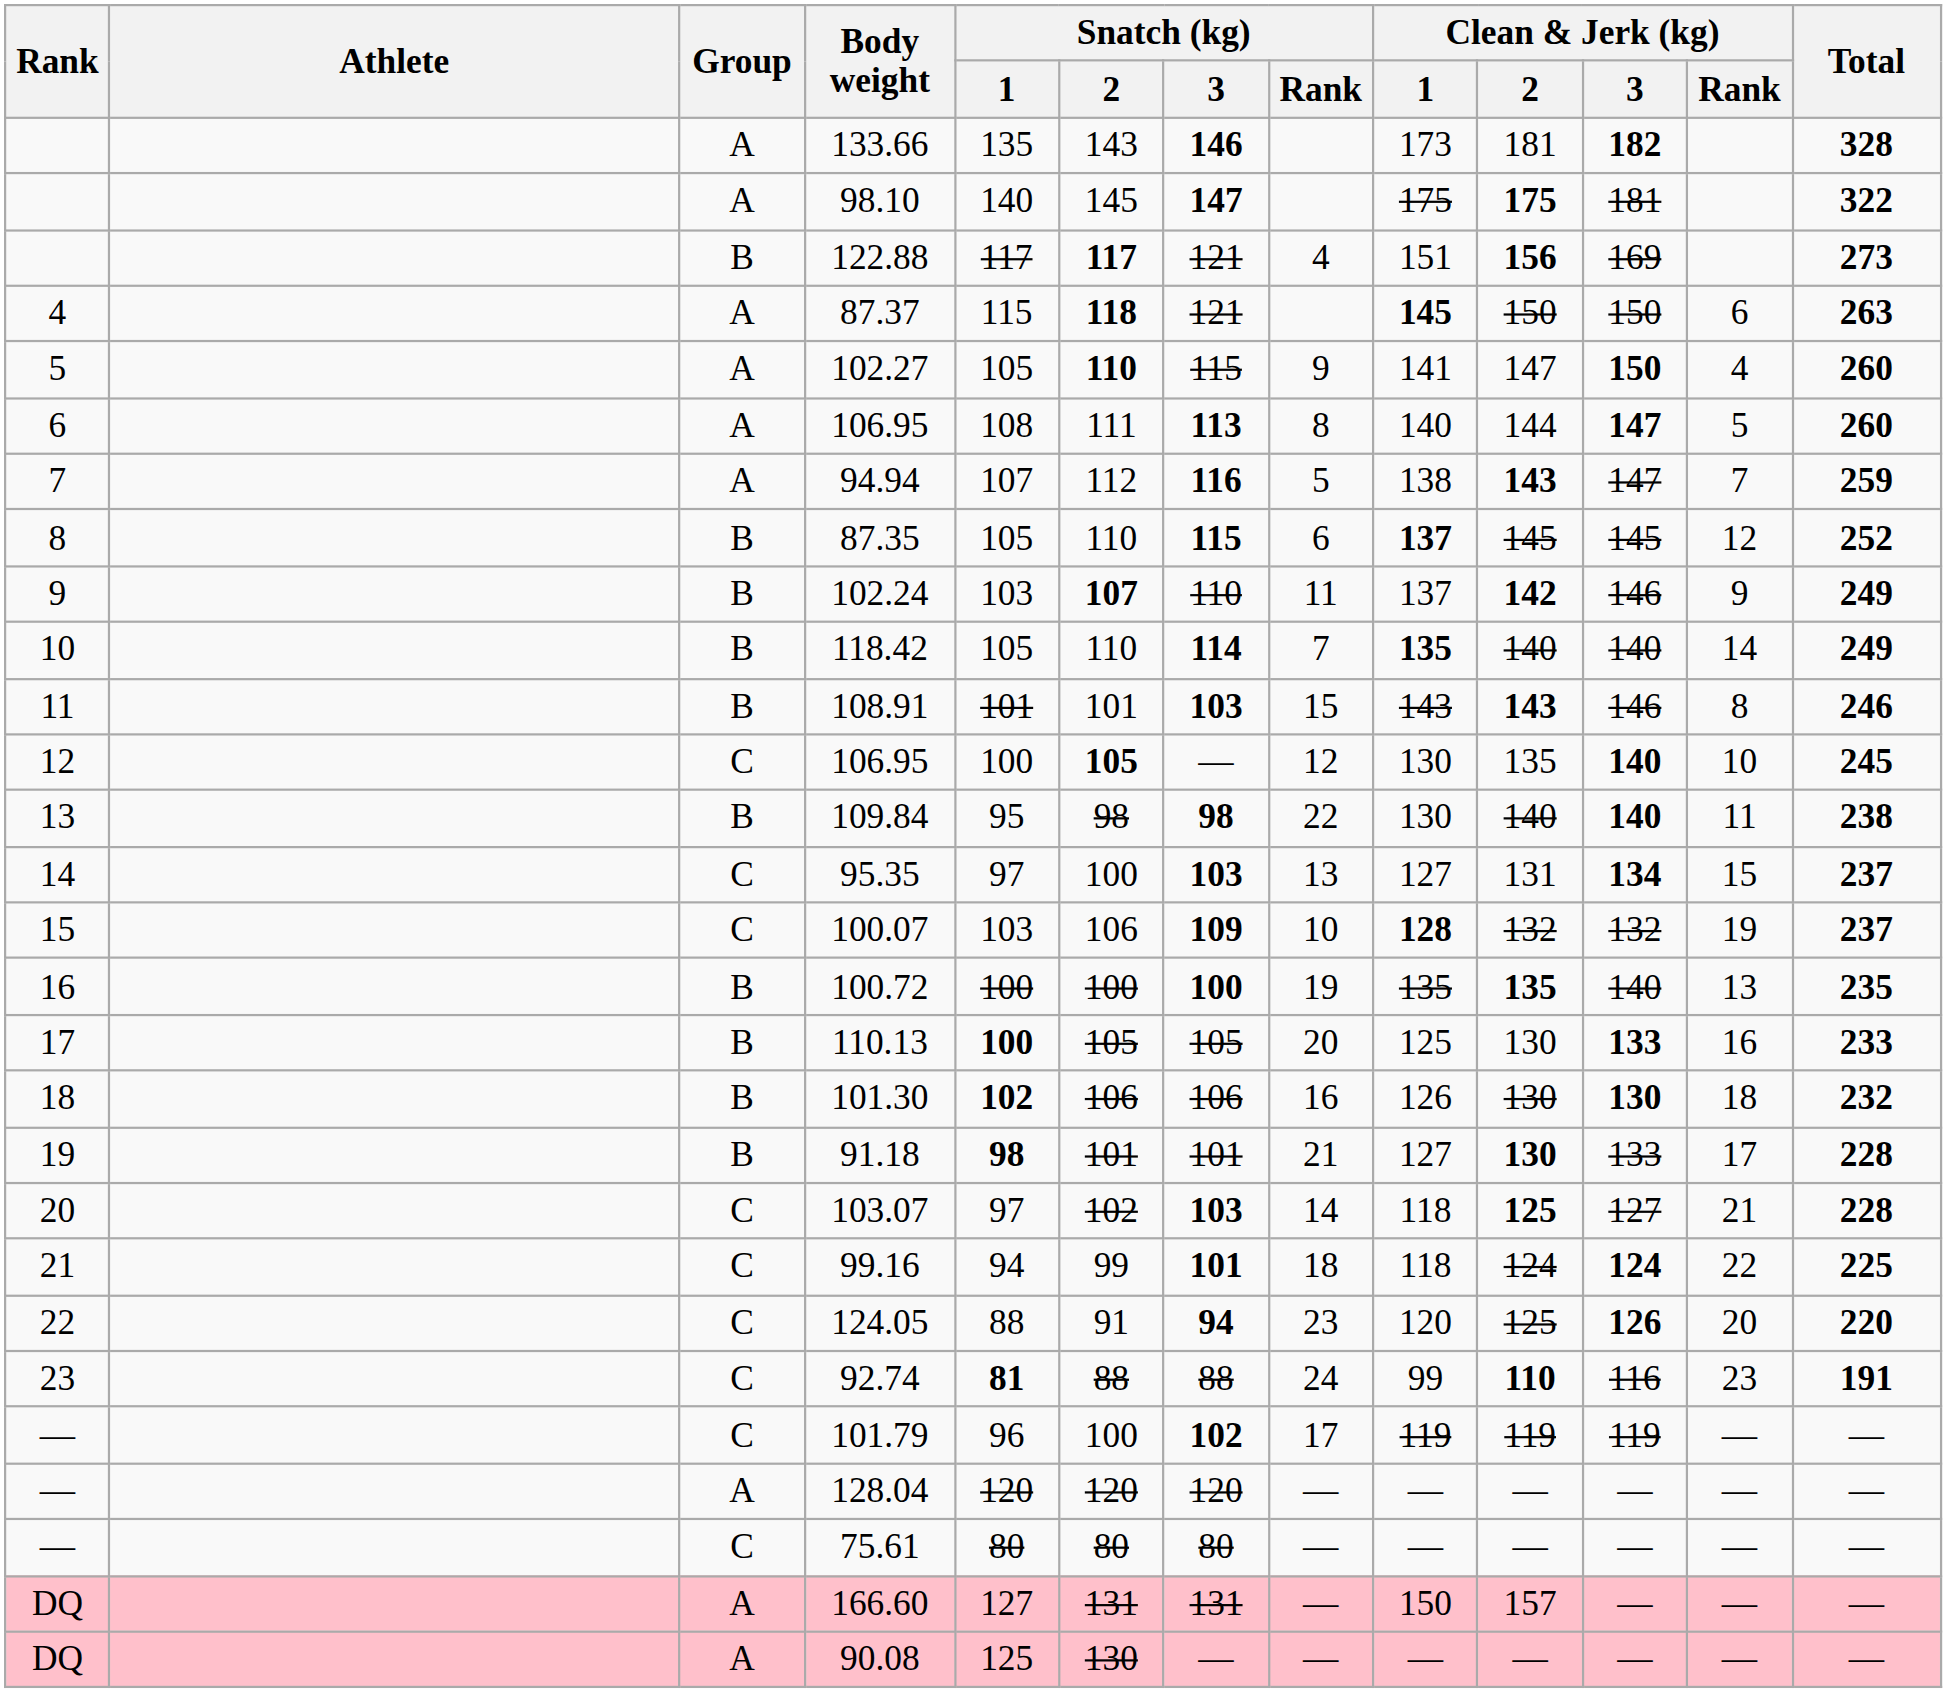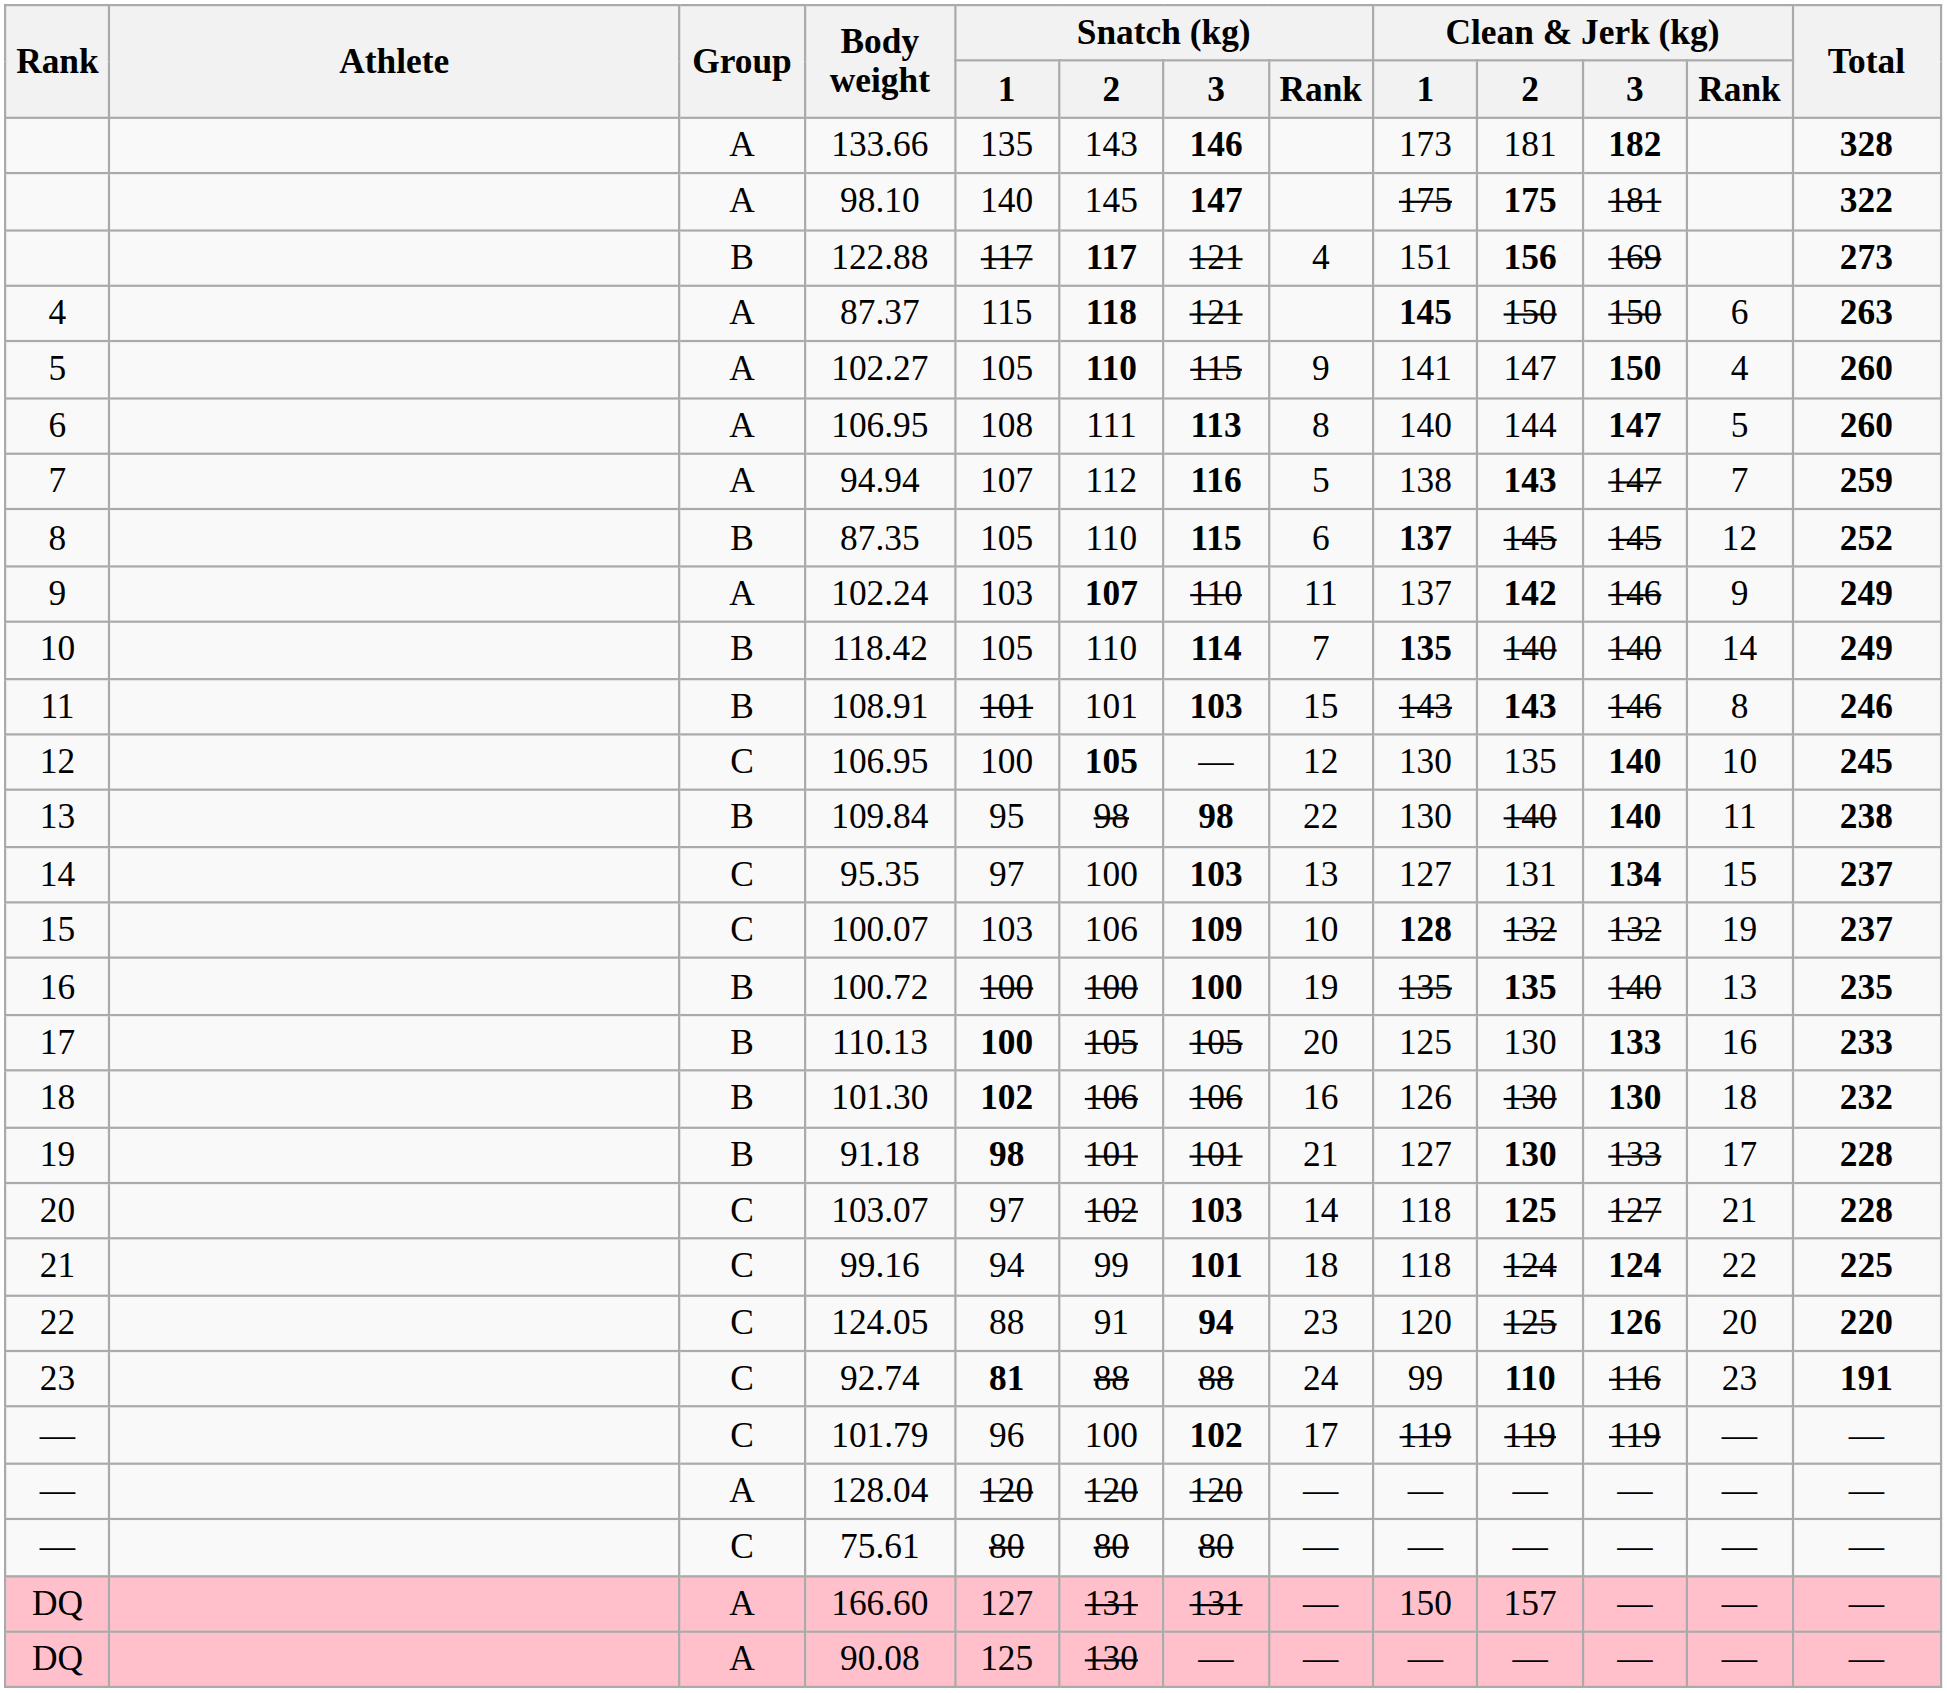102.24 | Group: B -> A
